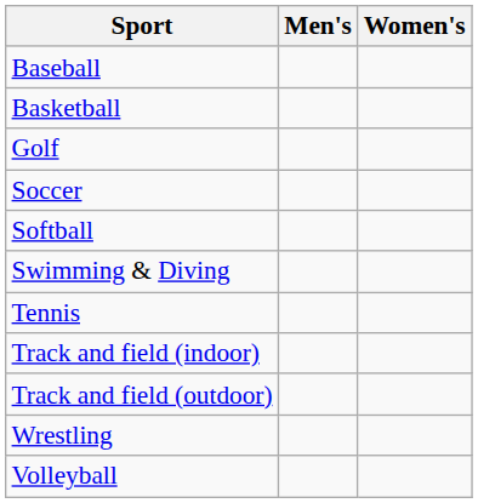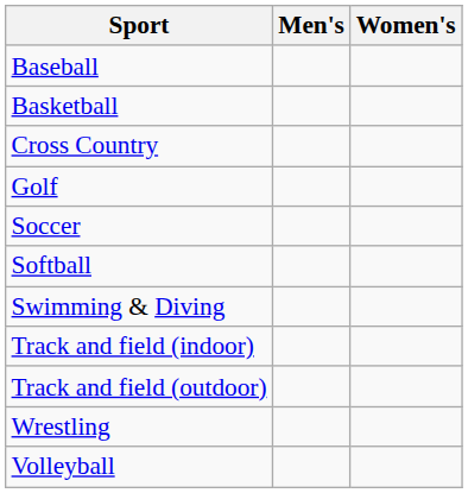+ row: Cross Country
- row: Tennis
